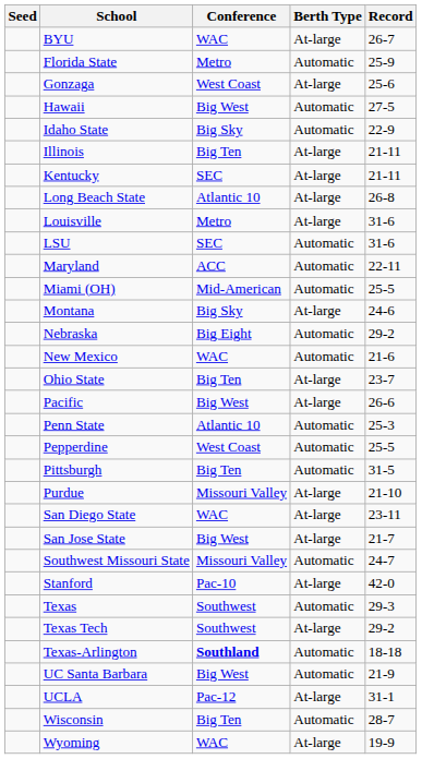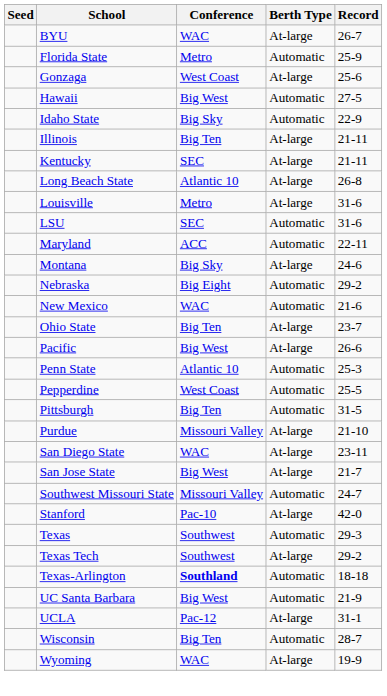- row: Miami (OH) | Mid-American | Automatic | 25-5
